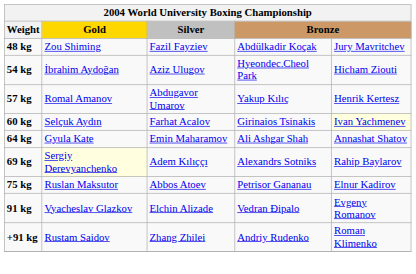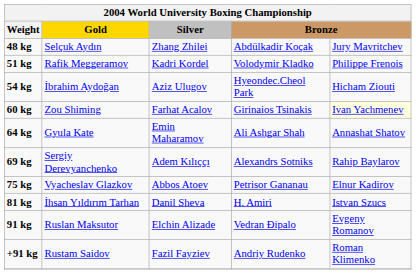48 kg | Gold: Zou Shiming -> Selçuk Aydın
48 kg | Silver: Fazil Fayziev -> Zhang Zhilei
+ row: 51 kg | Rafik Meggeramov | Kadri Kordel | Volodymir Kladko | Philippe Frenois
- row: 57 kg | Romal Amanov | Abdugavor Umarov | Yakup Kılıç | Henrik Kertesz
60 kg | Gold: Selçuk Aydın -> Zou Shiming
69 kg | Gold: lightyellow background -> no background
75 kg | Gold: Ruslan Maksutor -> Vyacheslav Glazkov
+ row: 81 kg | İhsan Yıldırım Tarhan | Danil Sheva | H. Amiri | Istvan Szucs
91 kg | Gold: Vyacheslav Glazkov -> Ruslan Maksutor
+91 kg | Silver: Zhang Zhilei -> Fazil Fayziev
